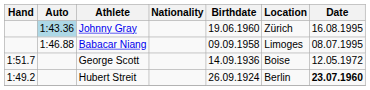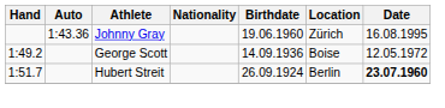Johnny Gray | Auto: lightblue background -> no background
- row: 1:46.88 | Babacar Niang | 09.09.1958 | Limoges | 08.07.1995
George Scott | Hand: 1:51.7 -> 1:49.2
Hubert Streit | Hand: 1:49.2 -> 1:51.7
